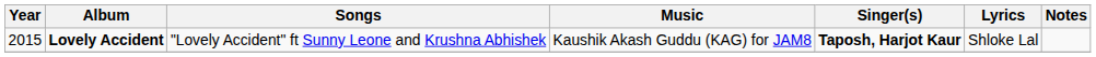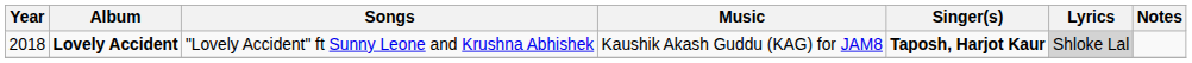Lovely Accident | Year: 2015 -> 2018
Lovely Accident | Lyrics: no background -> lightgrey background
